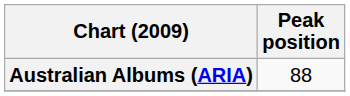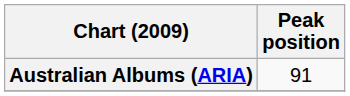Australian Albums (ARIA) | Peak position: 88 -> 91
